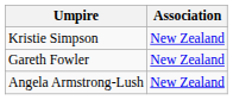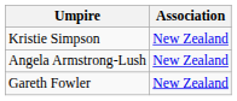rows swapped: Angela Armstrong-Lush <-> Gareth Fowler
